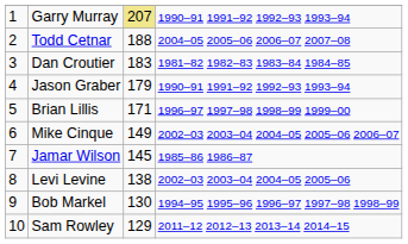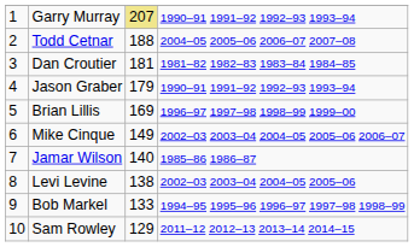Dan Croutier | column 3: 183 -> 181
Brian Lillis | column 3: 171 -> 169
Jamar Wilson | column 3: 145 -> 140
Bob Markel | column 3: 130 -> 133
